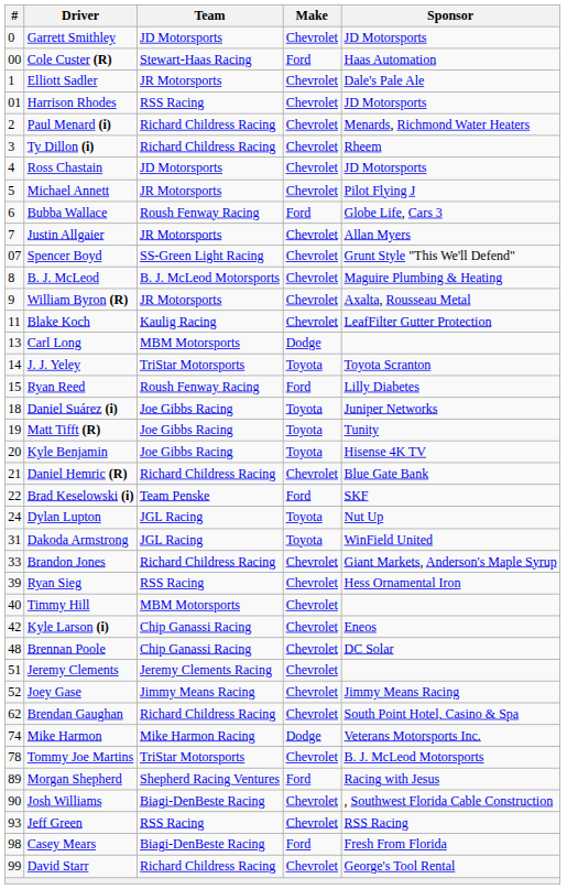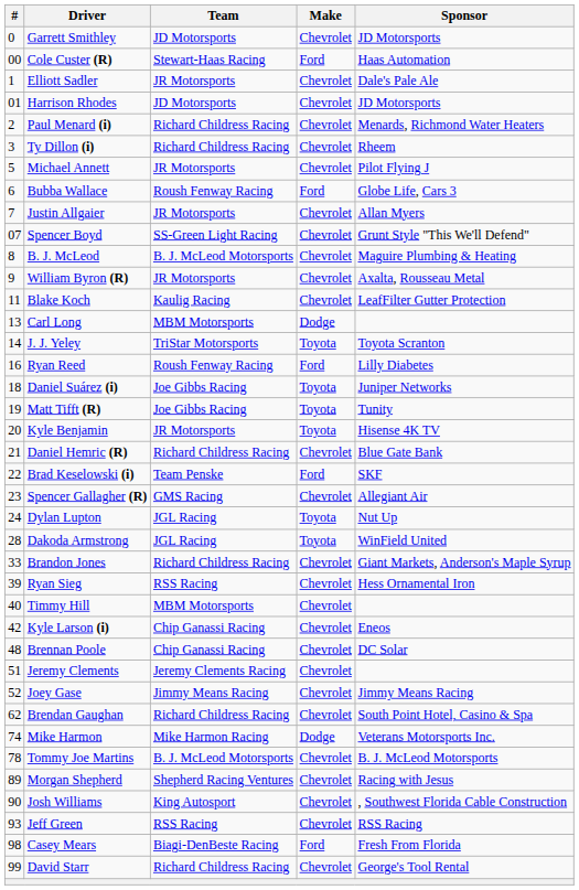Harrison Rhodes | Team: RSS Racing -> JD Motorsports
- row: 4 | Ross Chastain | JD Motorsports | Chevrolet | JD Motorsports
Ryan Reed | #: 15 -> 16
Kyle Benjamin | Team: Joe Gibbs Racing -> JR Motorsports
+ row: 23 | Spencer Gallagher (R) | GMS Racing | Chevrolet | Allegiant Air
Dakoda Armstrong | #: 31 -> 28
Tommy Joe Martins | Team: TriStar Motorsports -> B. J. McLeod Motorsports
Morgan Shepherd | Make: Ford -> Chevrolet
Josh Williams | Team: Biagi-DenBeste Racing -> King Autosport
